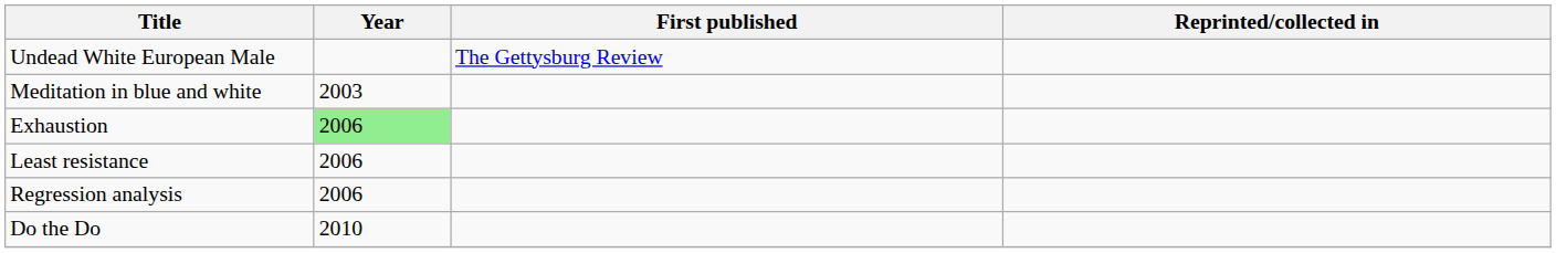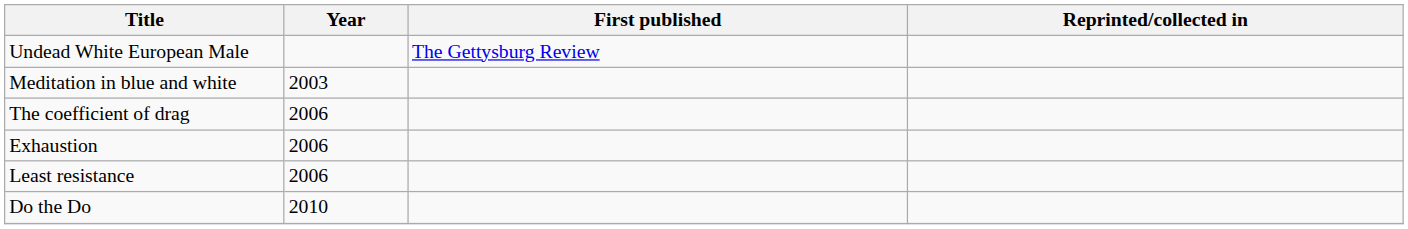+ row: The coefficient of drag | 2006
Exhaustion | Year: lightgreen background -> no background
- row: Regression analysis | 2006
